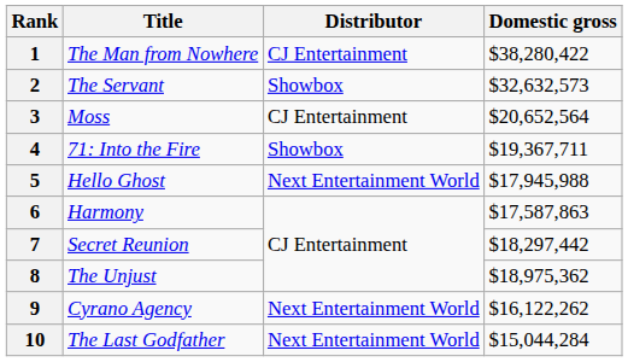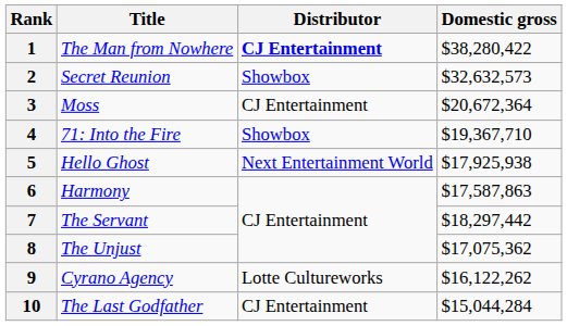1 | Distributor: normal -> bold
2 | Title: The Servant -> Secret Reunion
3 | Domestic gross: $20,652,564 -> $20,672,364
4 | Domestic gross: $19,367,711 -> $19,367,710
5 | Domestic gross: $17,945,988 -> $17,925,938
7 | Title: Secret Reunion -> The Servant
8 | Domestic gross: $18,975,362 -> $17,075,362
9 | Distributor: Next Entertainment World -> Lotte Cultureworks
10 | Distributor: Next Entertainment World -> CJ Entertainment
